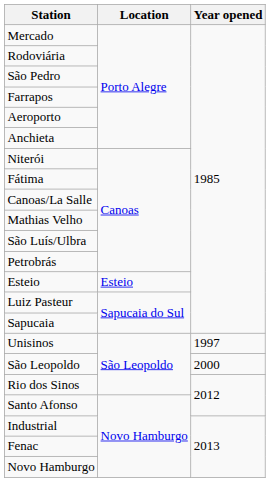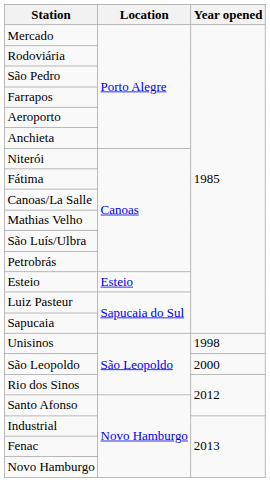Unisinos | Year opened: 1997 -> 1998
